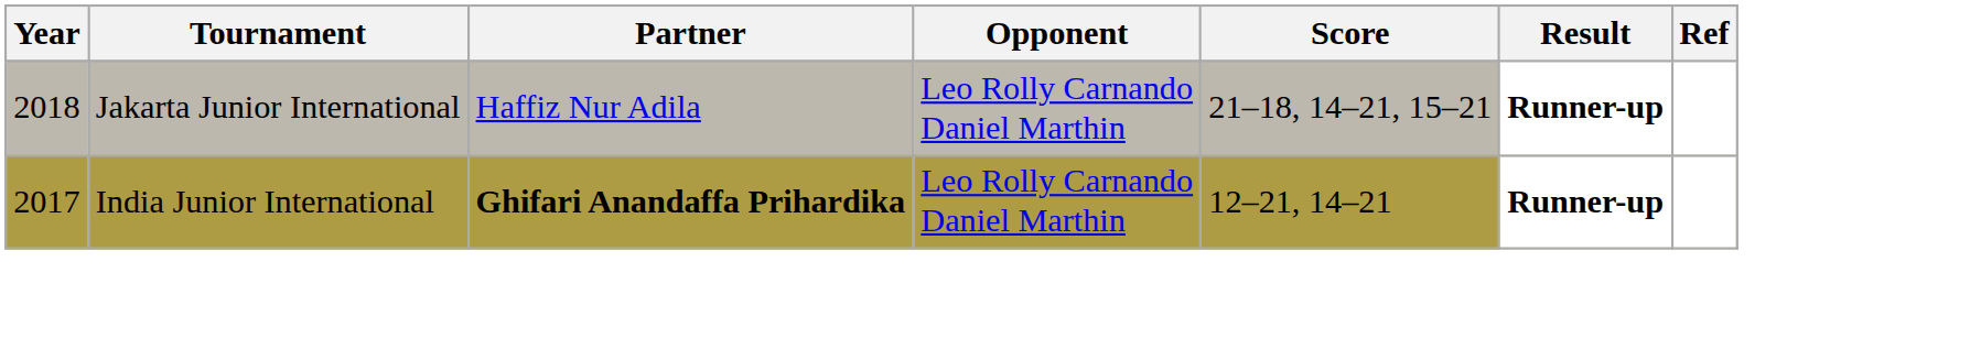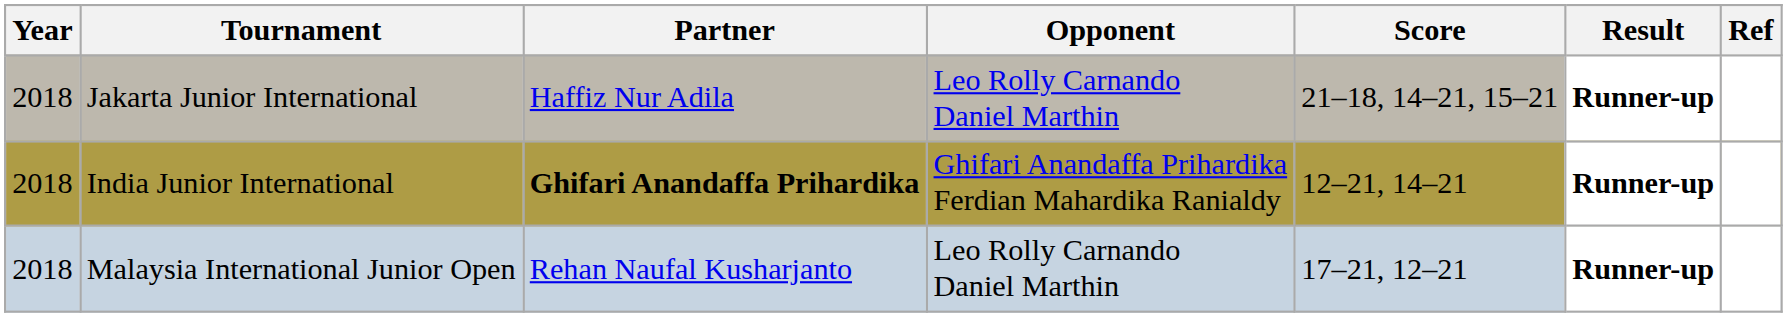India Junior International | Year: 2017 -> 2018
India Junior International | Opponent: Leo Rolly Carnando Daniel Marthin -> Ghifari Anandaffa Prihardika Ferdian Mahardika Ranialdy
+ row: 2018 | Malaysia International Junior Open | Rehan Naufal Kusharjanto | Leo Rolly Carnando Daniel Marthin | 17–21, 12–21 | Runner-up
